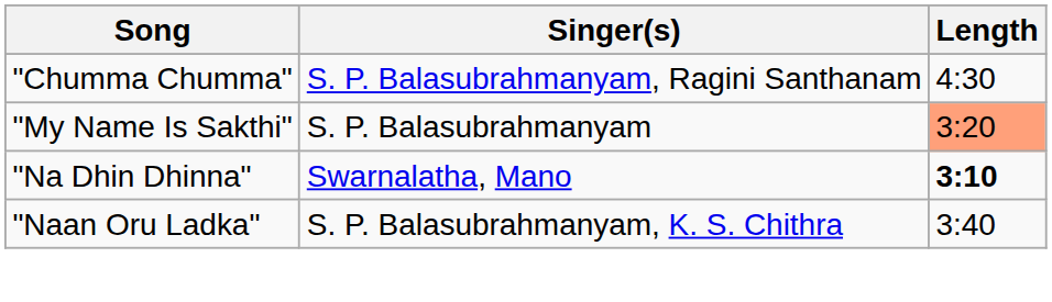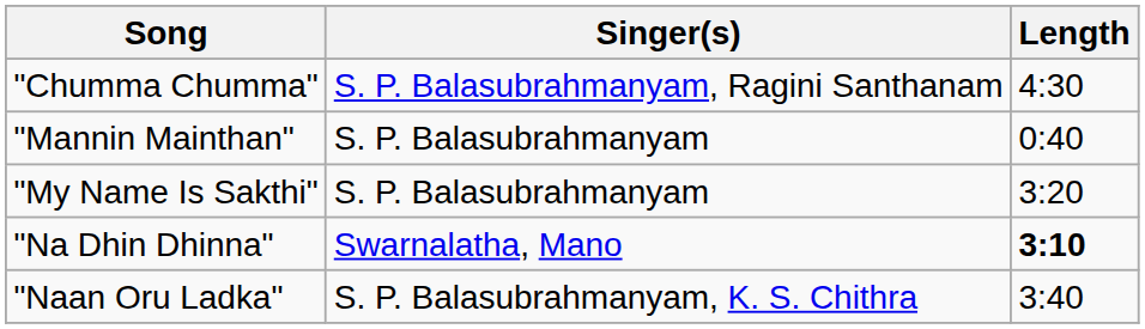+ row: "Mannin Mainthan" | S. P. Balasubrahmanyam | 0:40
"My Name Is Sakthi" | Length: lightsalmon background -> no background
